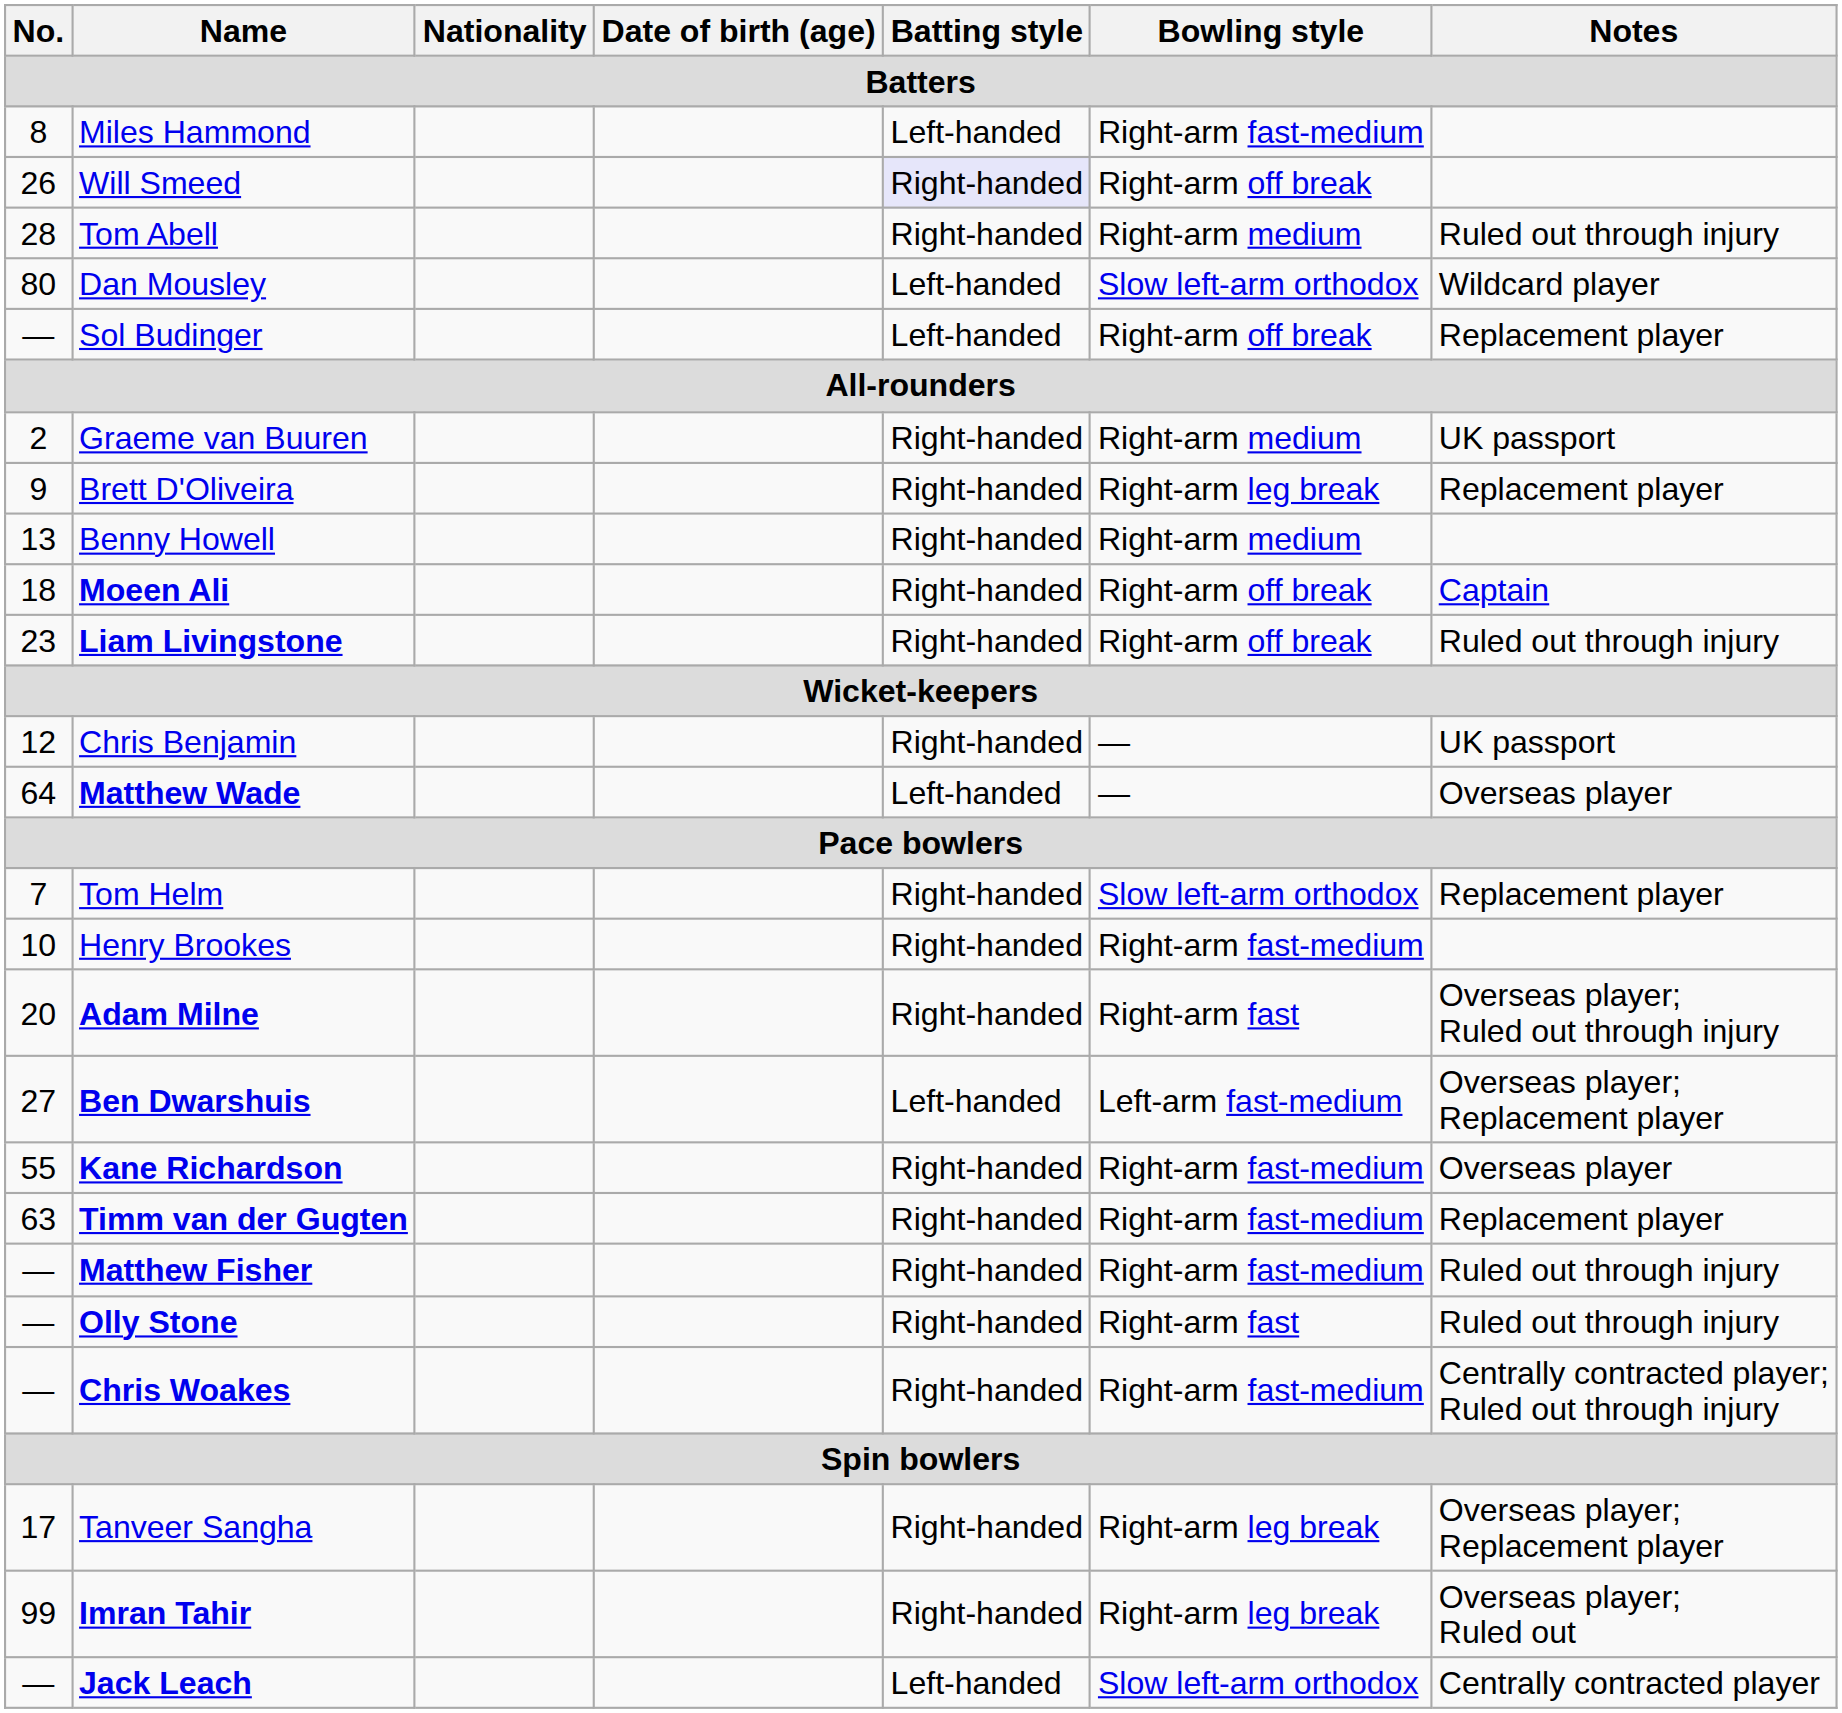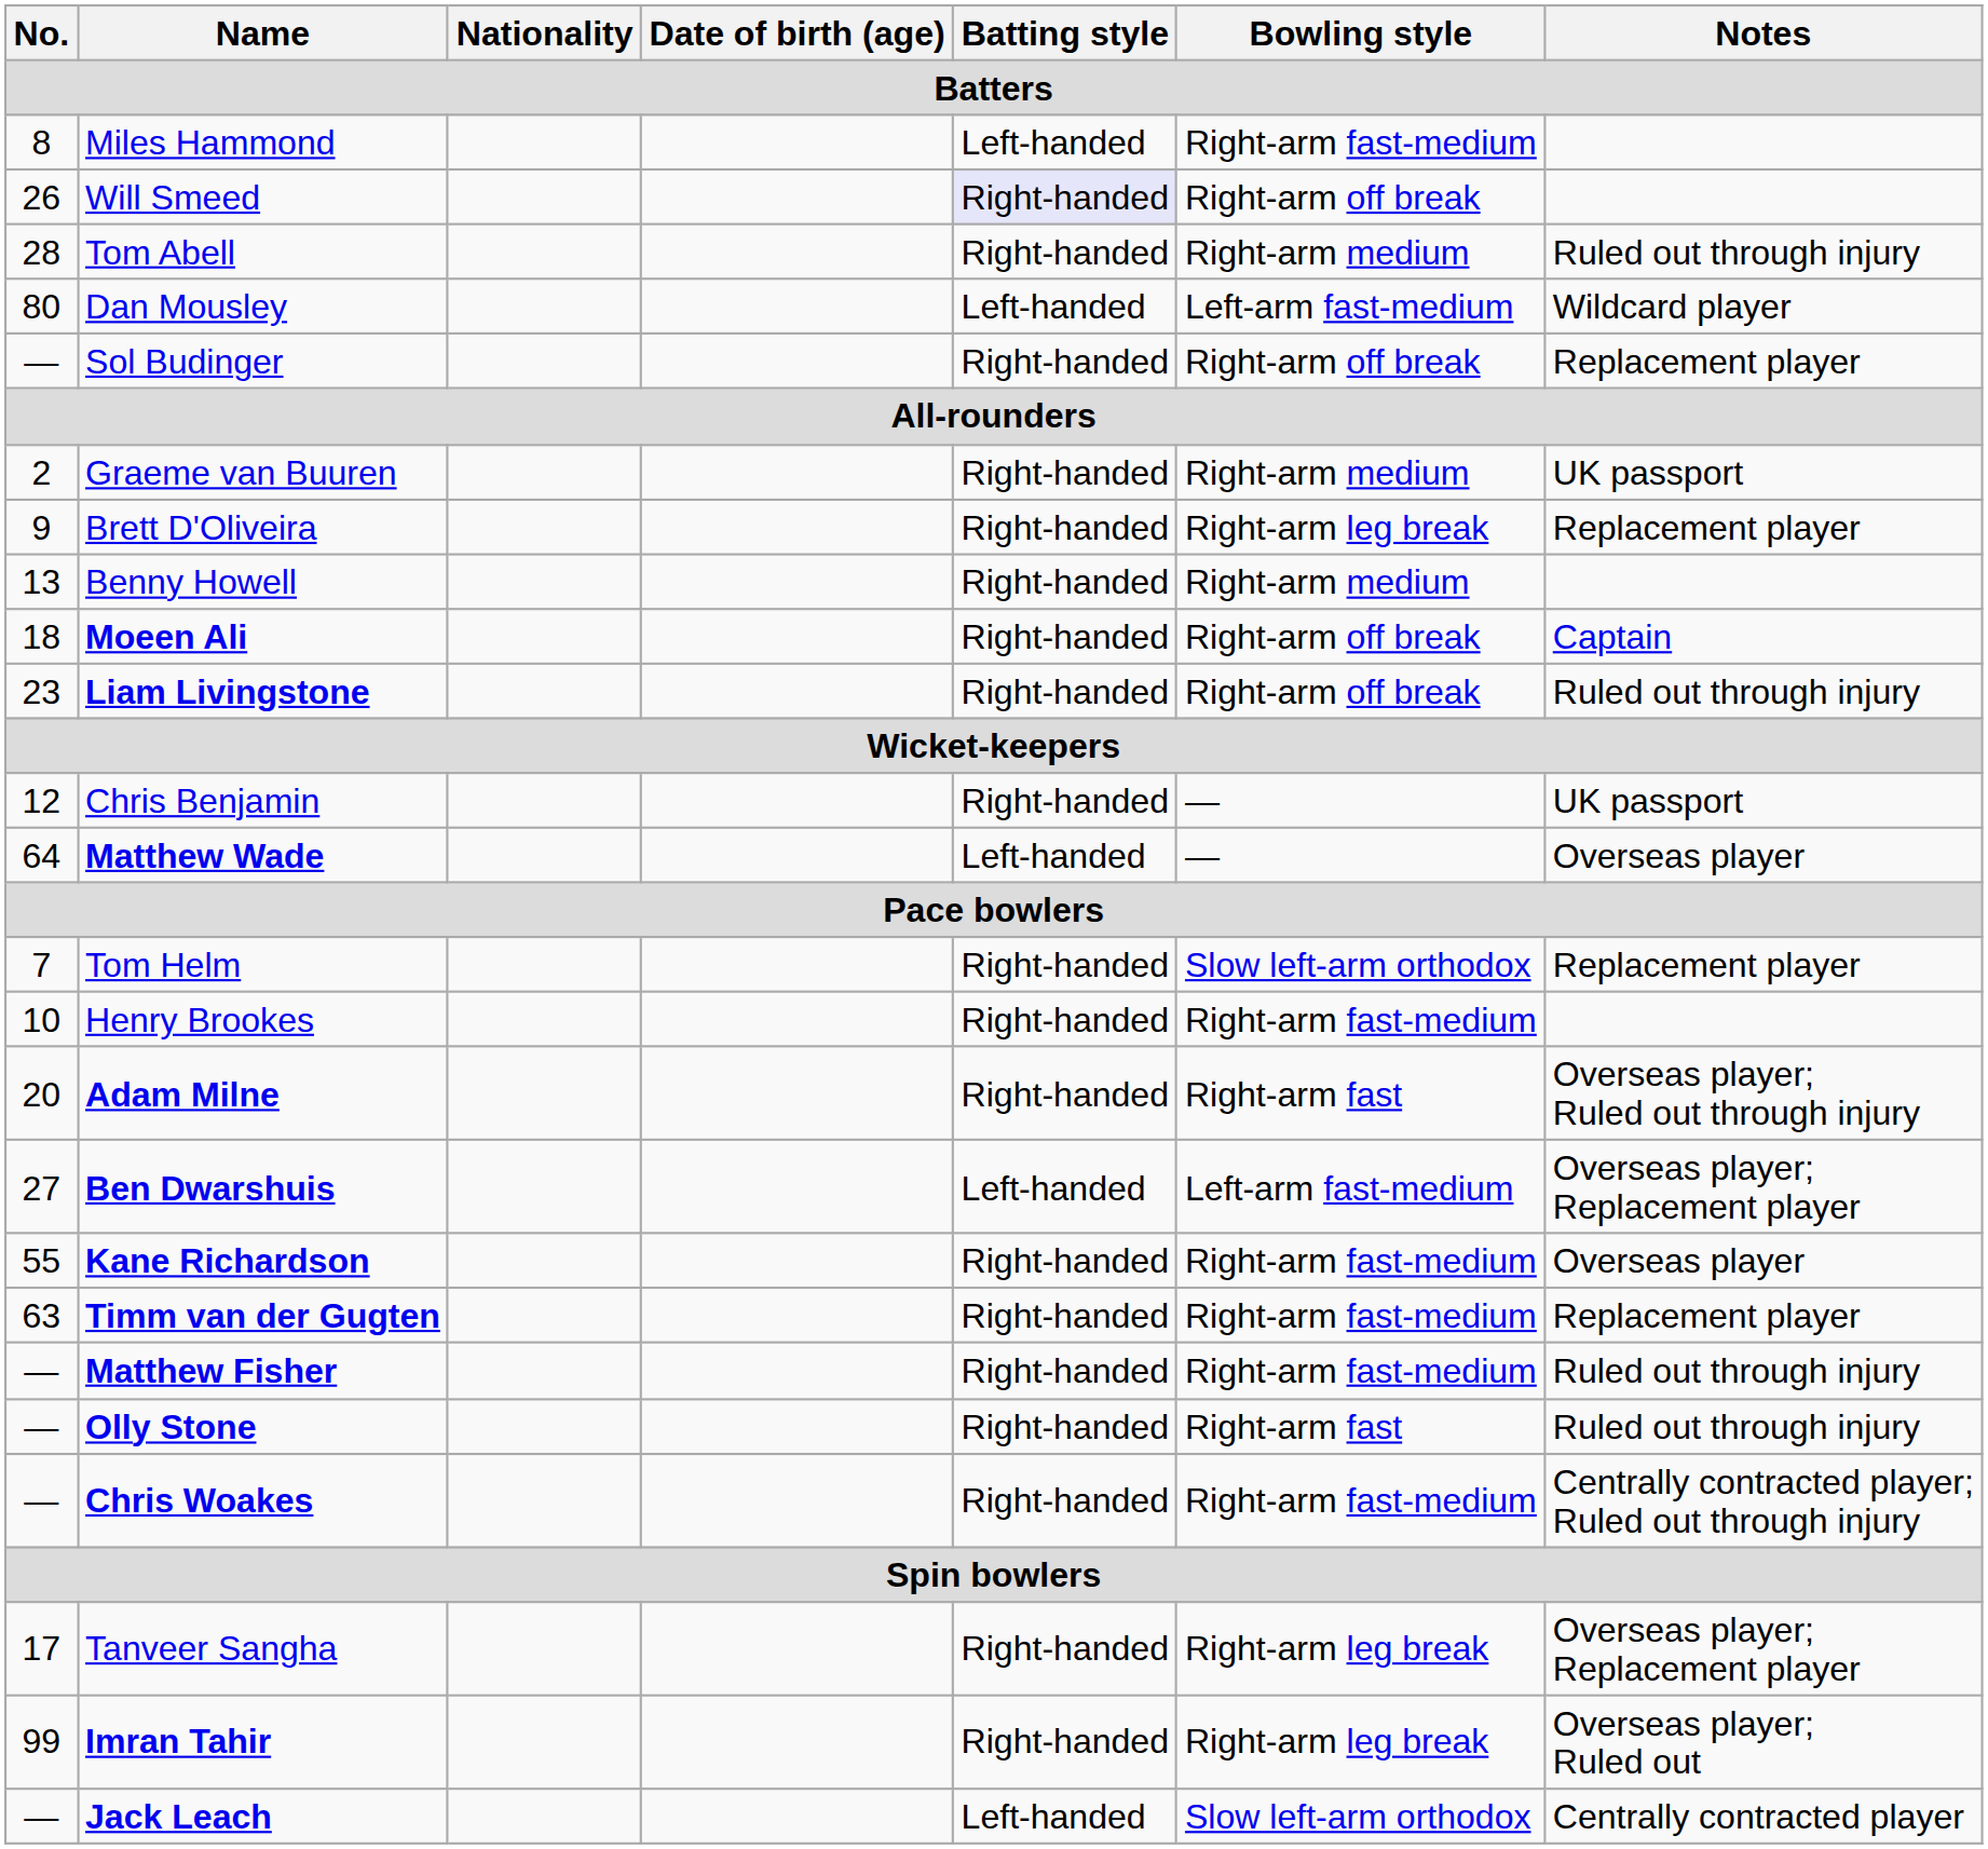Dan Mousley | Bowling style: Slow left-arm orthodox -> Left-arm fast-medium
Sol Budinger | Batting style: Left-handed -> Right-handed
